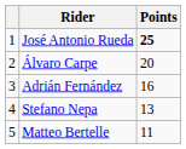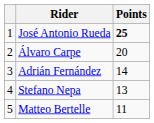Adrián Fernández | Points: 16 -> 14
